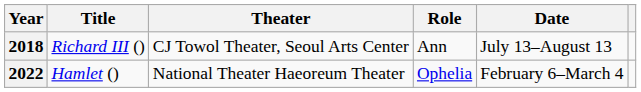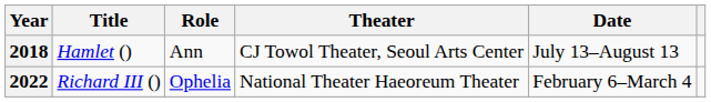columns swapped: Role <-> Theater
2018 | Title: Richard III () -> Hamlet ()
2022 | Title: Hamlet () -> Richard III ()
